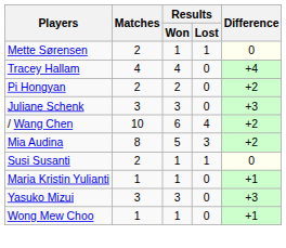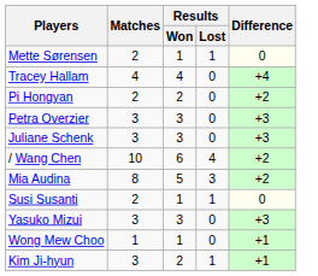+ row: Petra Overzier | 3 | 3 | 0 | +3
- row: Maria Kristin Yulianti | 1 | 1 | 0 | +1
+ row: Kim Ji-hyun | 3 | 2 | 1 | +1
